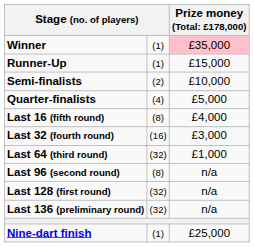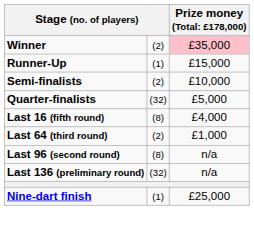Winner | column 2: (1) -> (2)
Quarter-finalists | column 2: (4) -> (32)
- row: Last 32 (fourth round) | (16) | £3,000
Last 64 (third round) | column 2: (32) -> (2)
- row: Last 128 (first round) | (32) | n/a
